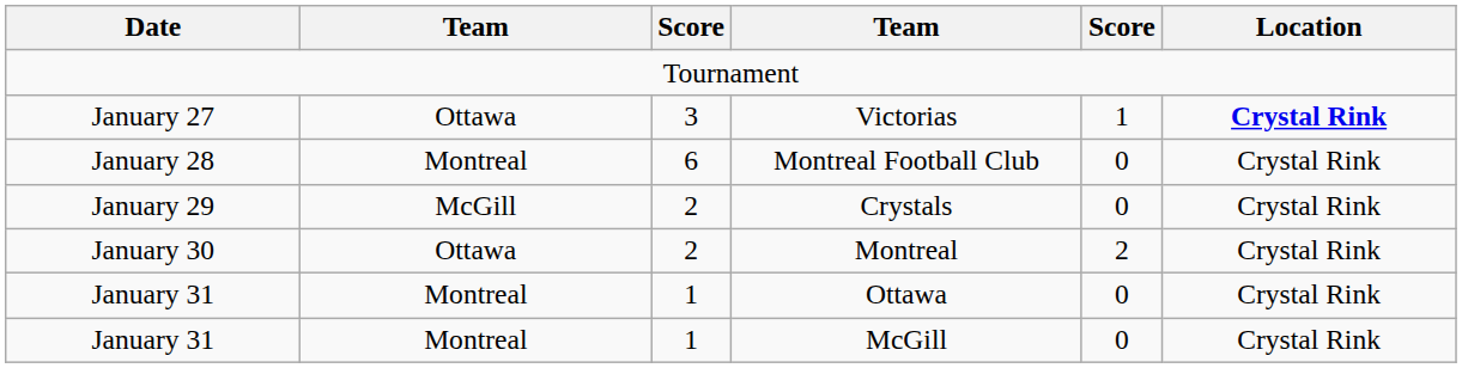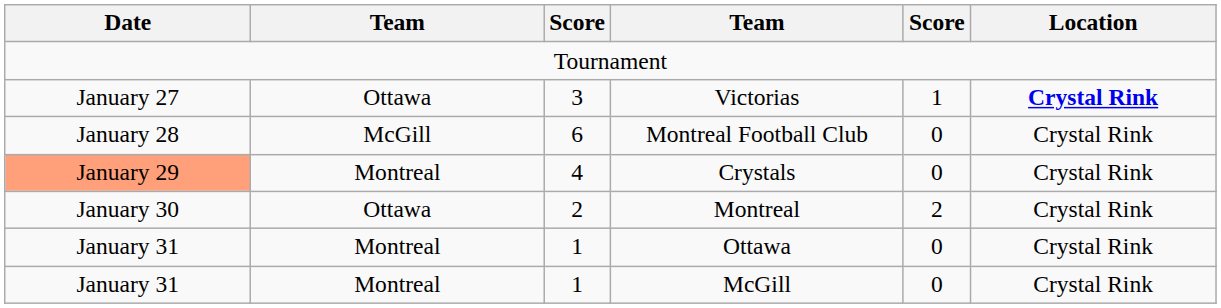Montreal Football Club | column 2: Montreal -> McGill
Crystals | Date: no background -> lightsalmon background
Crystals | column 2: McGill -> Montreal
Crystals | column 3: 2 -> 4
